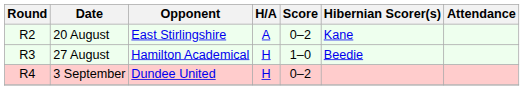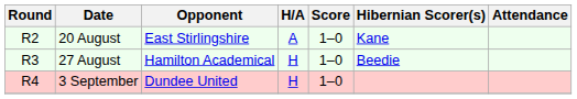20 August | Score: 0–2 -> 1–0
3 September | Score: 0–2 -> 1–0
